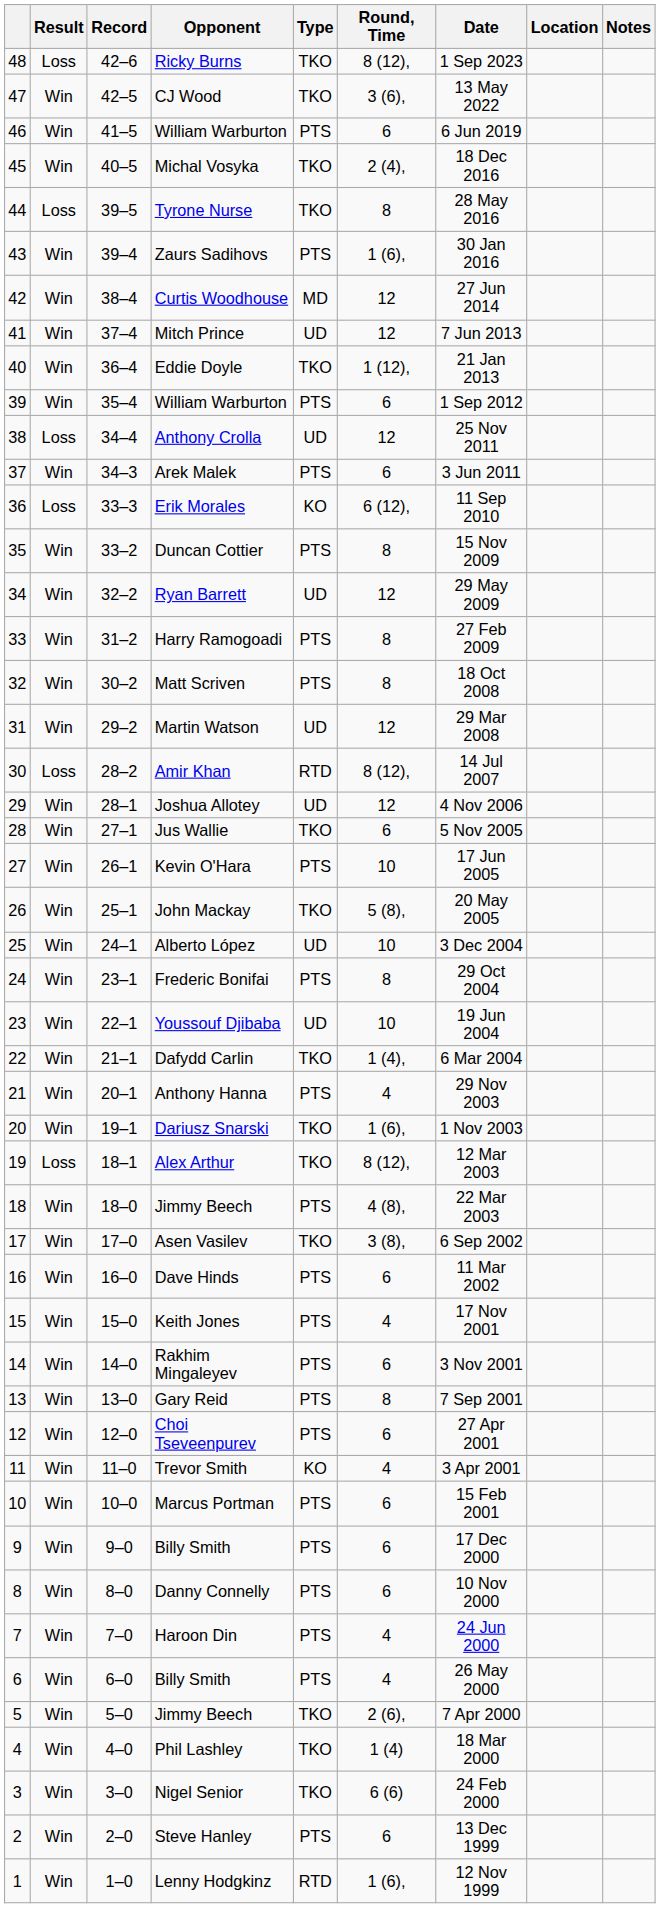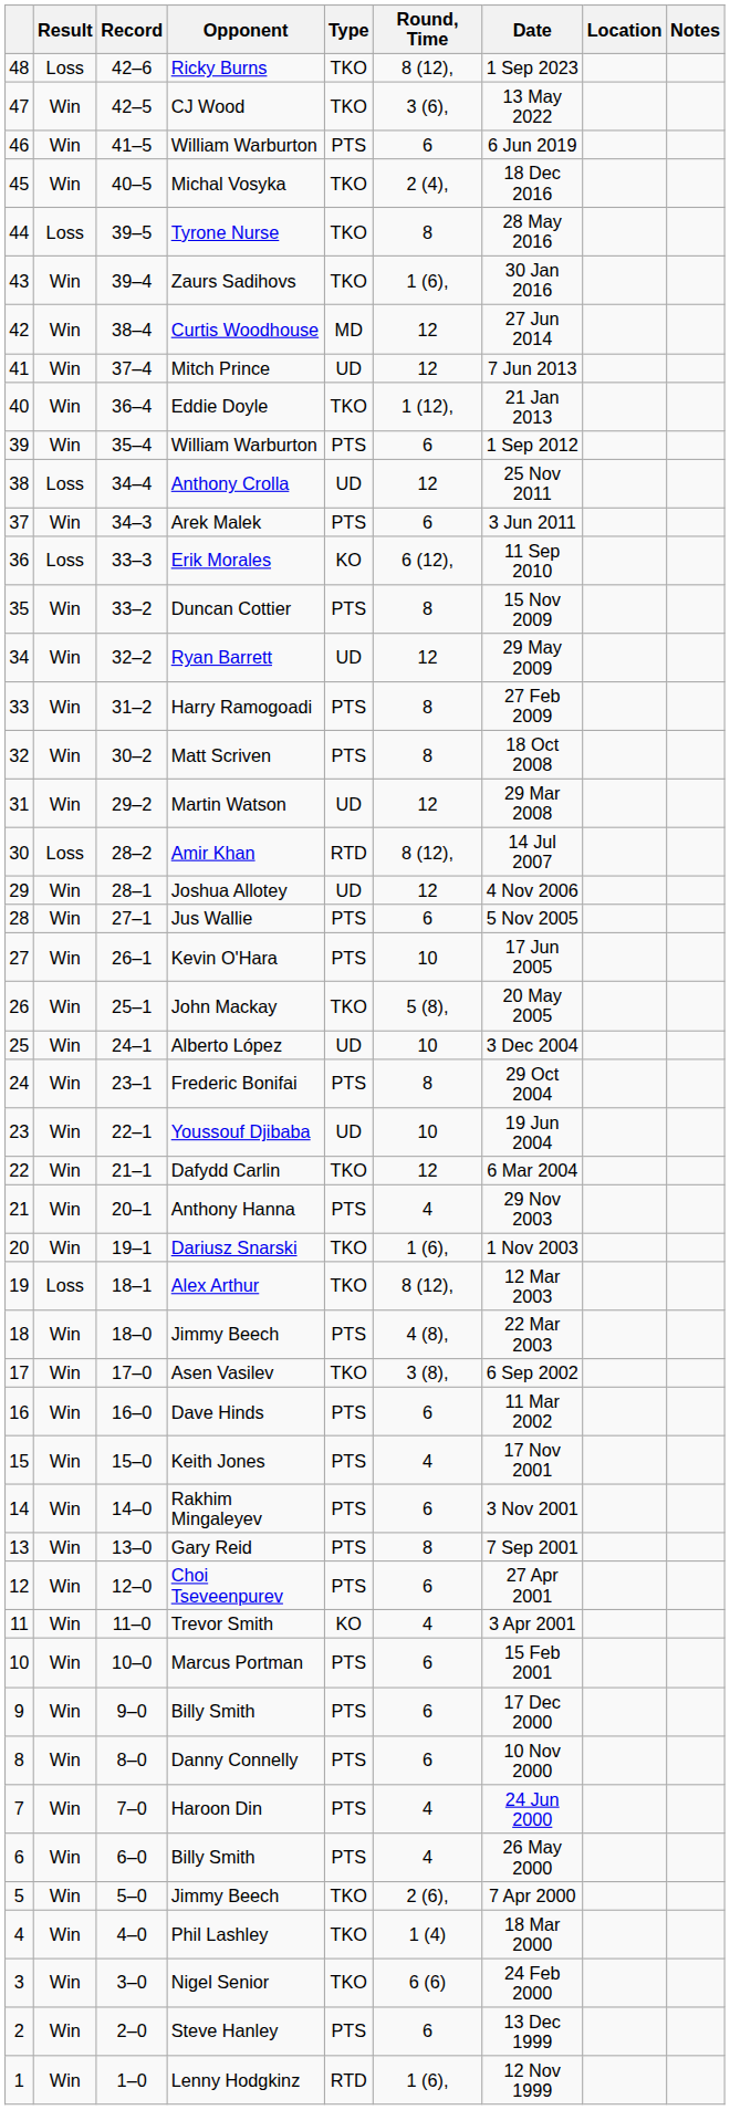Zaurs Sadihovs | Type: PTS -> TKO
Jus Wallie | Type: TKO -> PTS
Dafydd Carlin | Round, Time: 1 (4), -> 12
